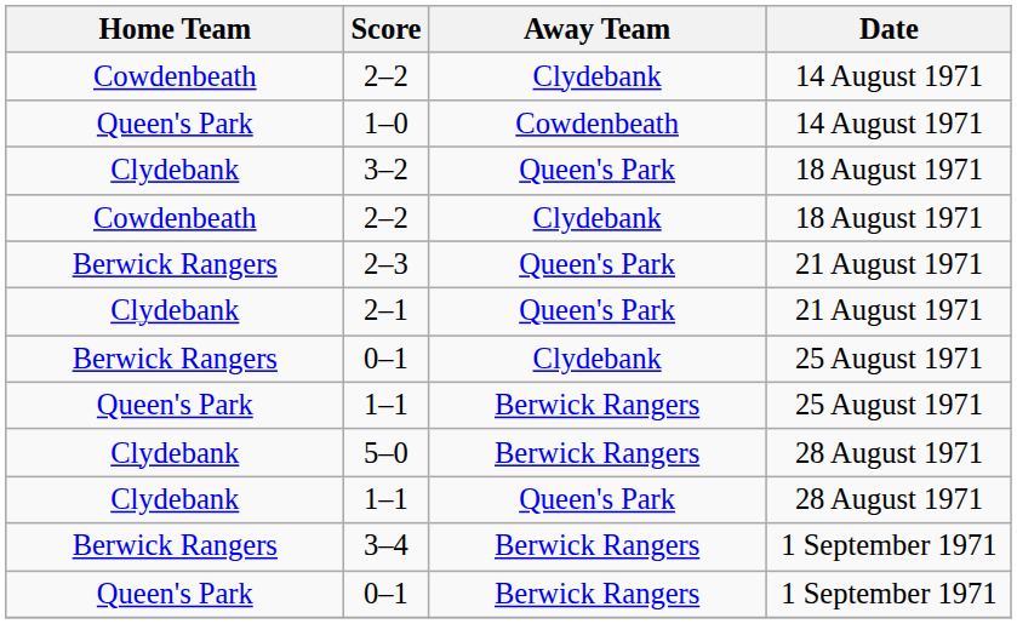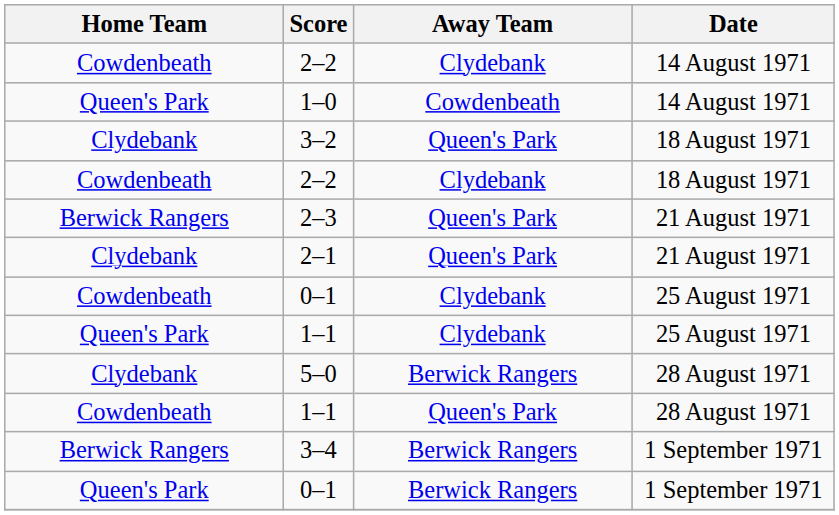0–1 / 25 August 1971 | Home Team: Berwick Rangers -> Cowdenbeath
1–1 / 25 August 1971 | Away Team: Berwick Rangers -> Clydebank
1–1 / 28 August 1971 | Home Team: Clydebank -> Cowdenbeath
